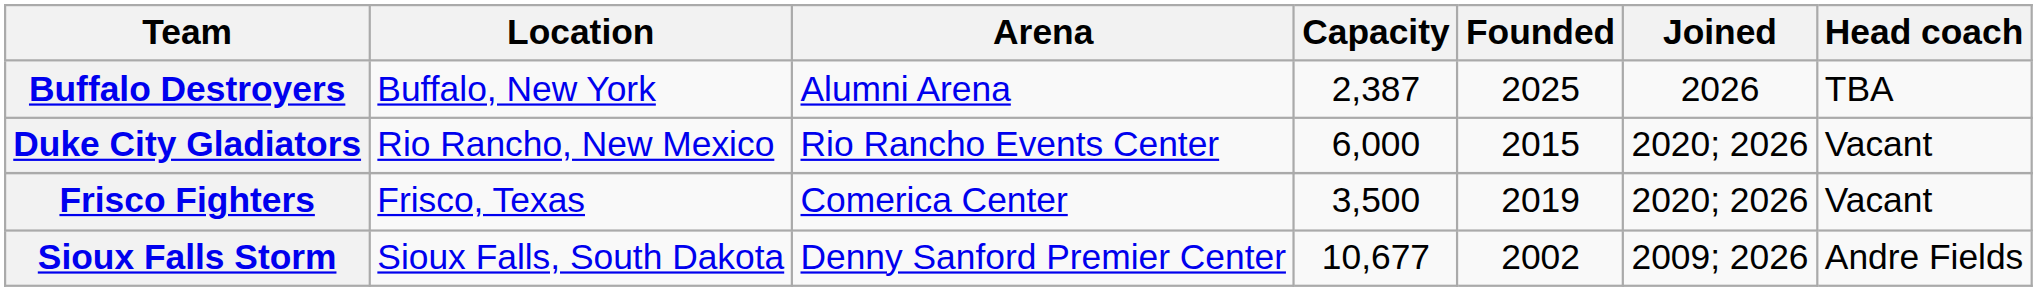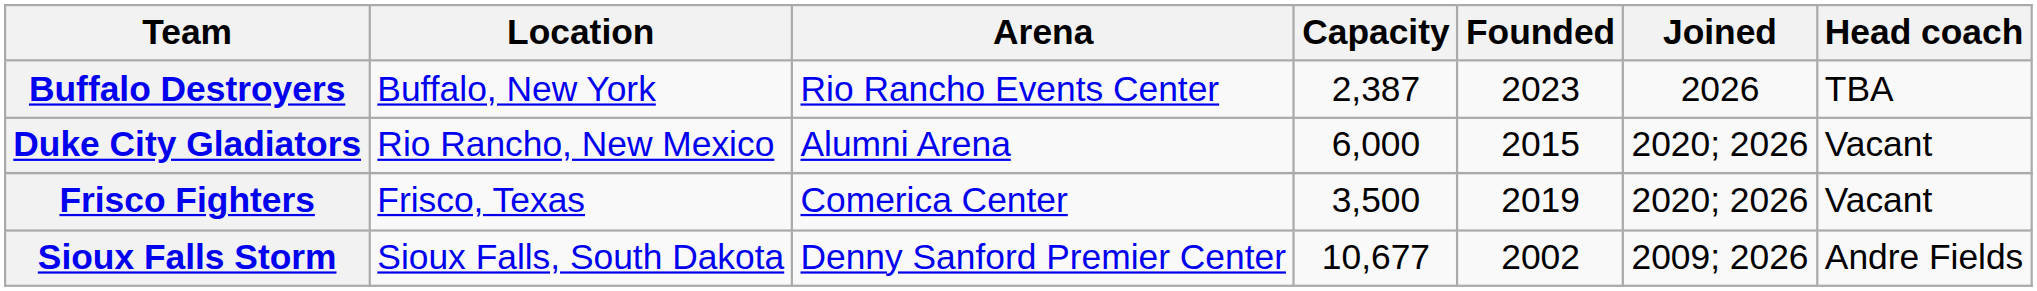Buffalo Destroyers | Arena: Alumni Arena -> Rio Rancho Events Center
Buffalo Destroyers | Founded: 2025 -> 2023
Duke City Gladiators | Arena: Rio Rancho Events Center -> Alumni Arena
